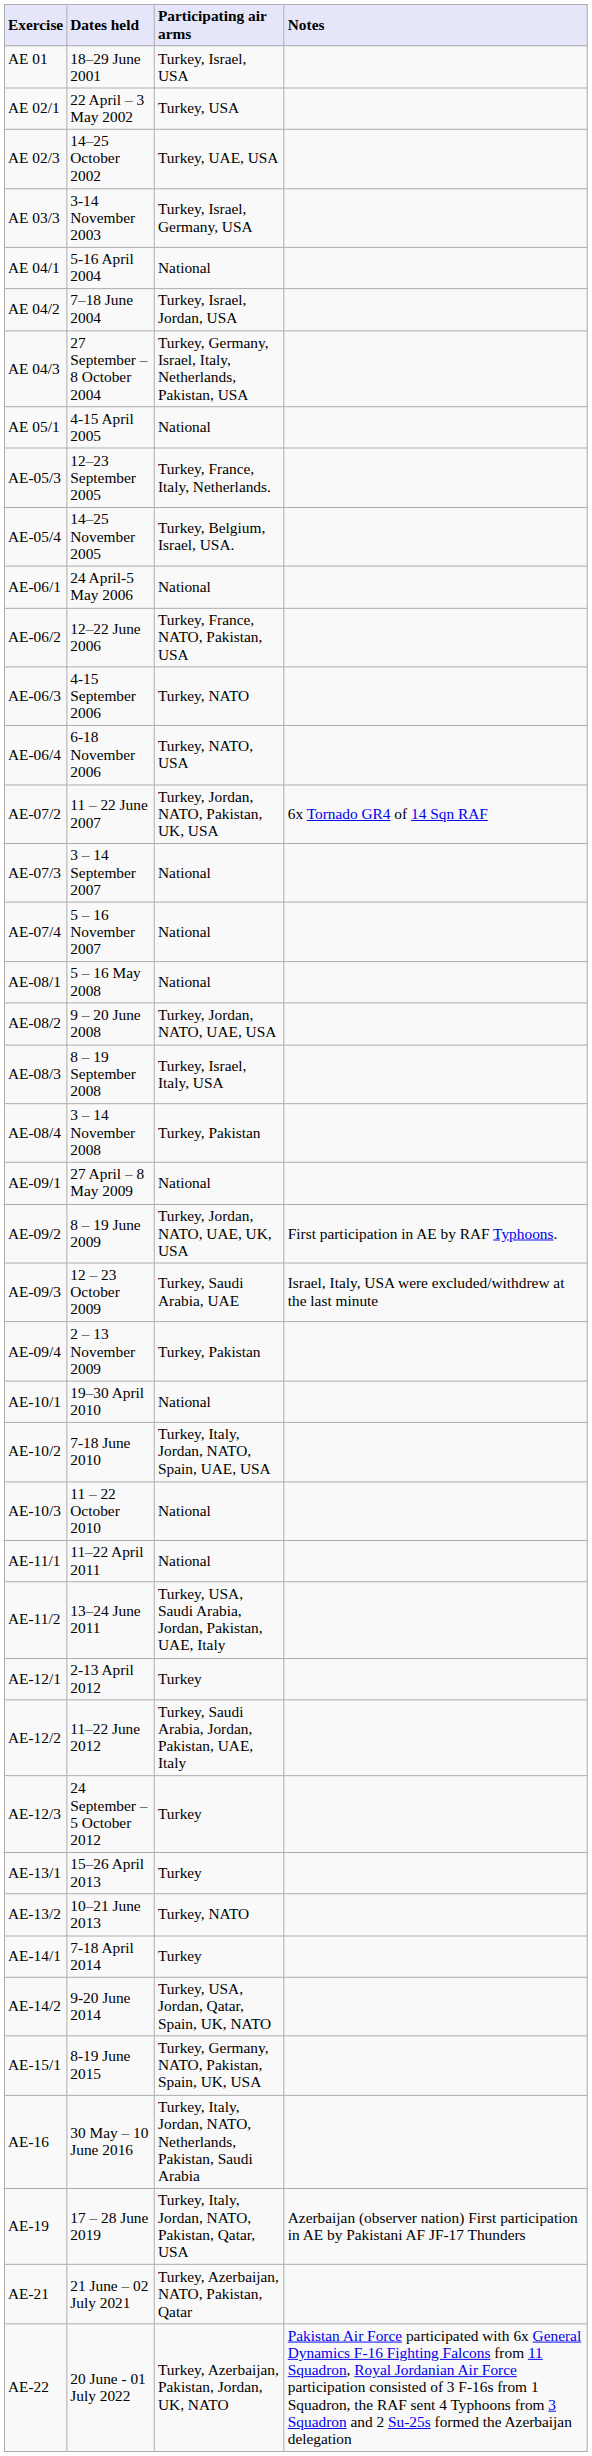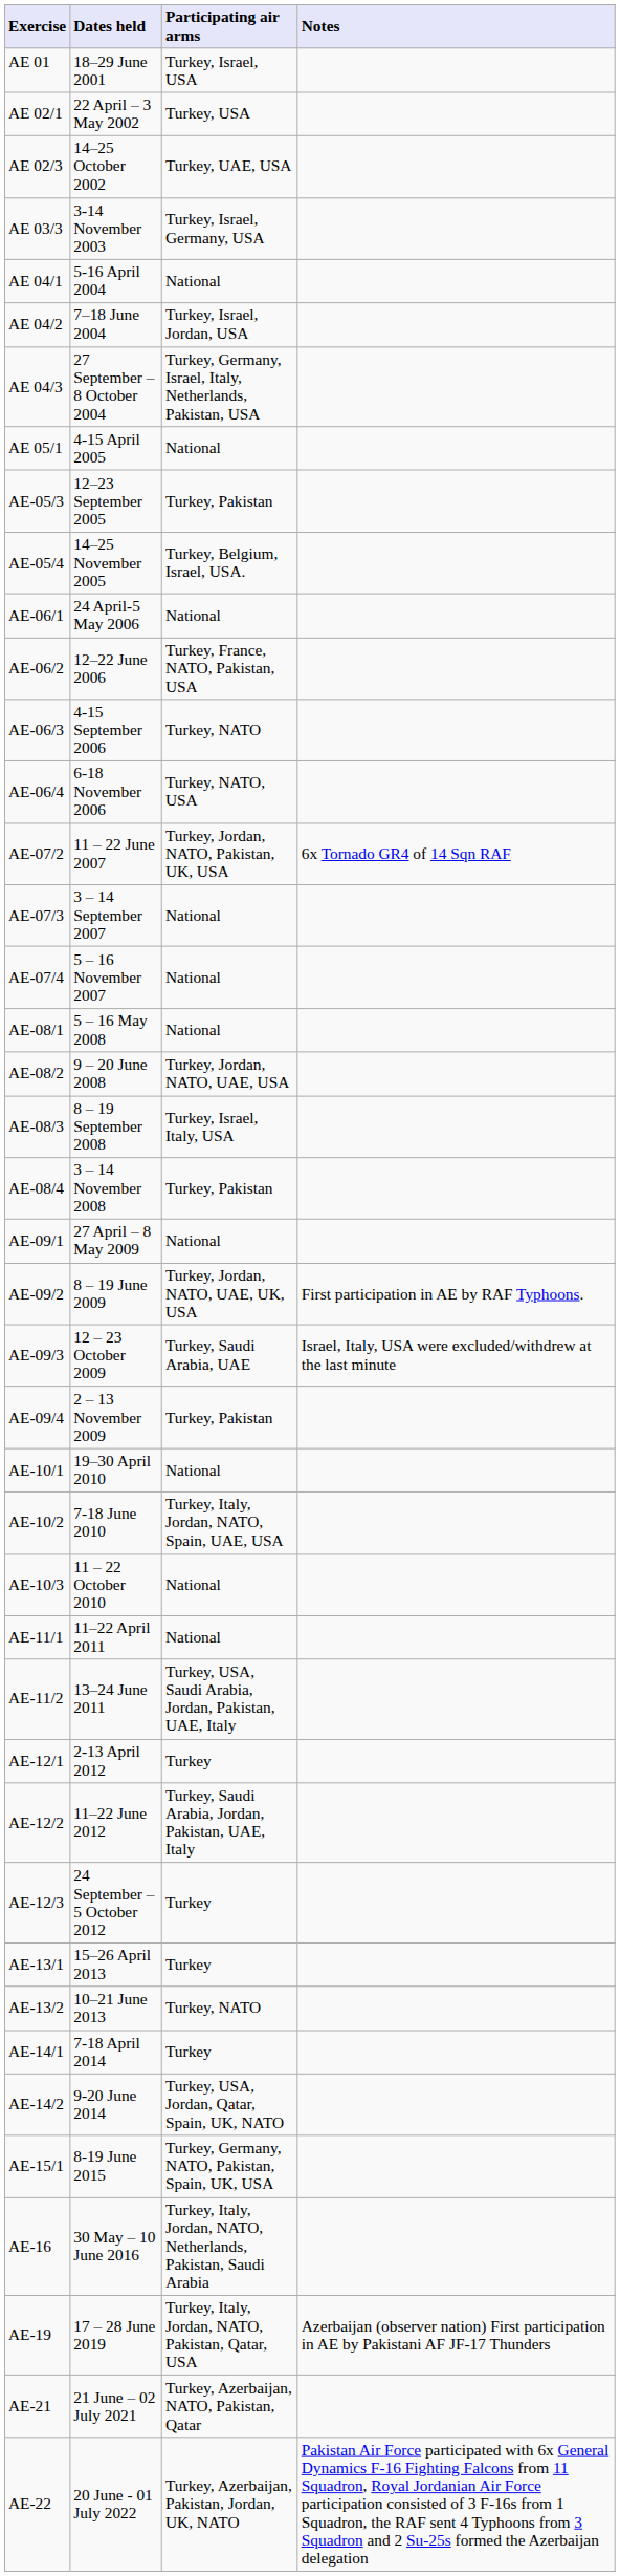AE-05/3 | Participating air arms: Turkey, France, Italy, Netherlands. -> Turkey, Pakistan
